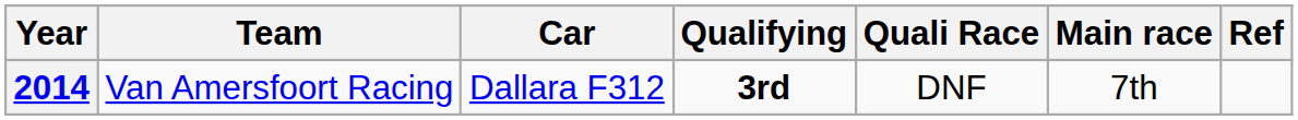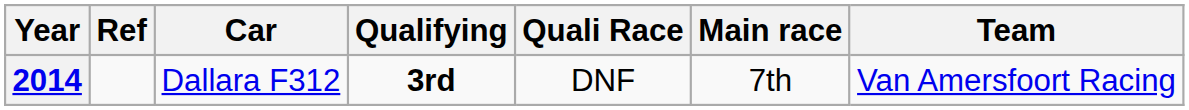columns swapped: Team <-> Ref
